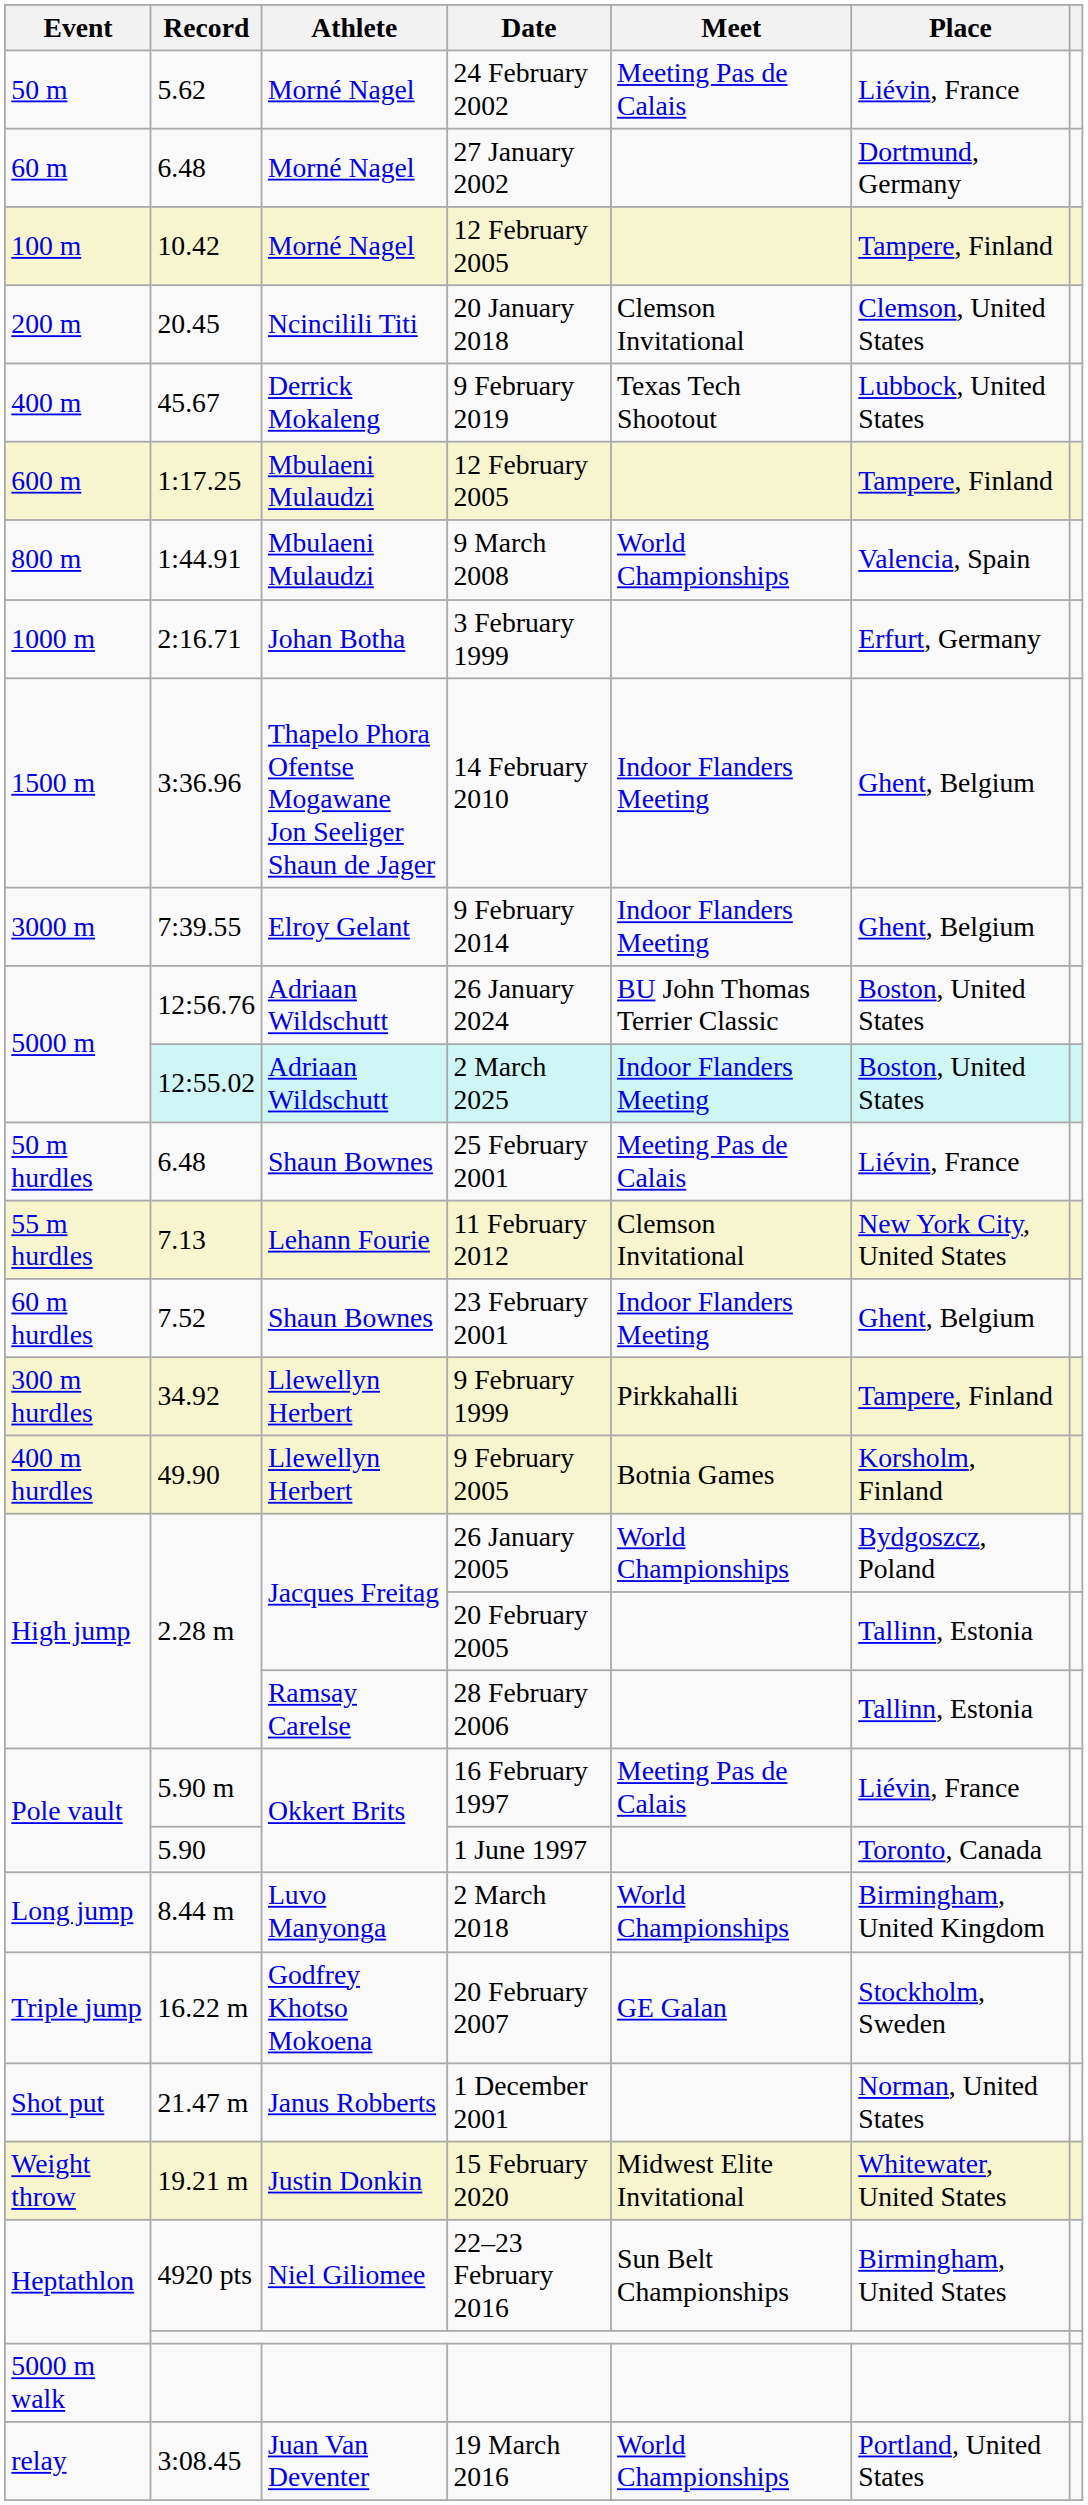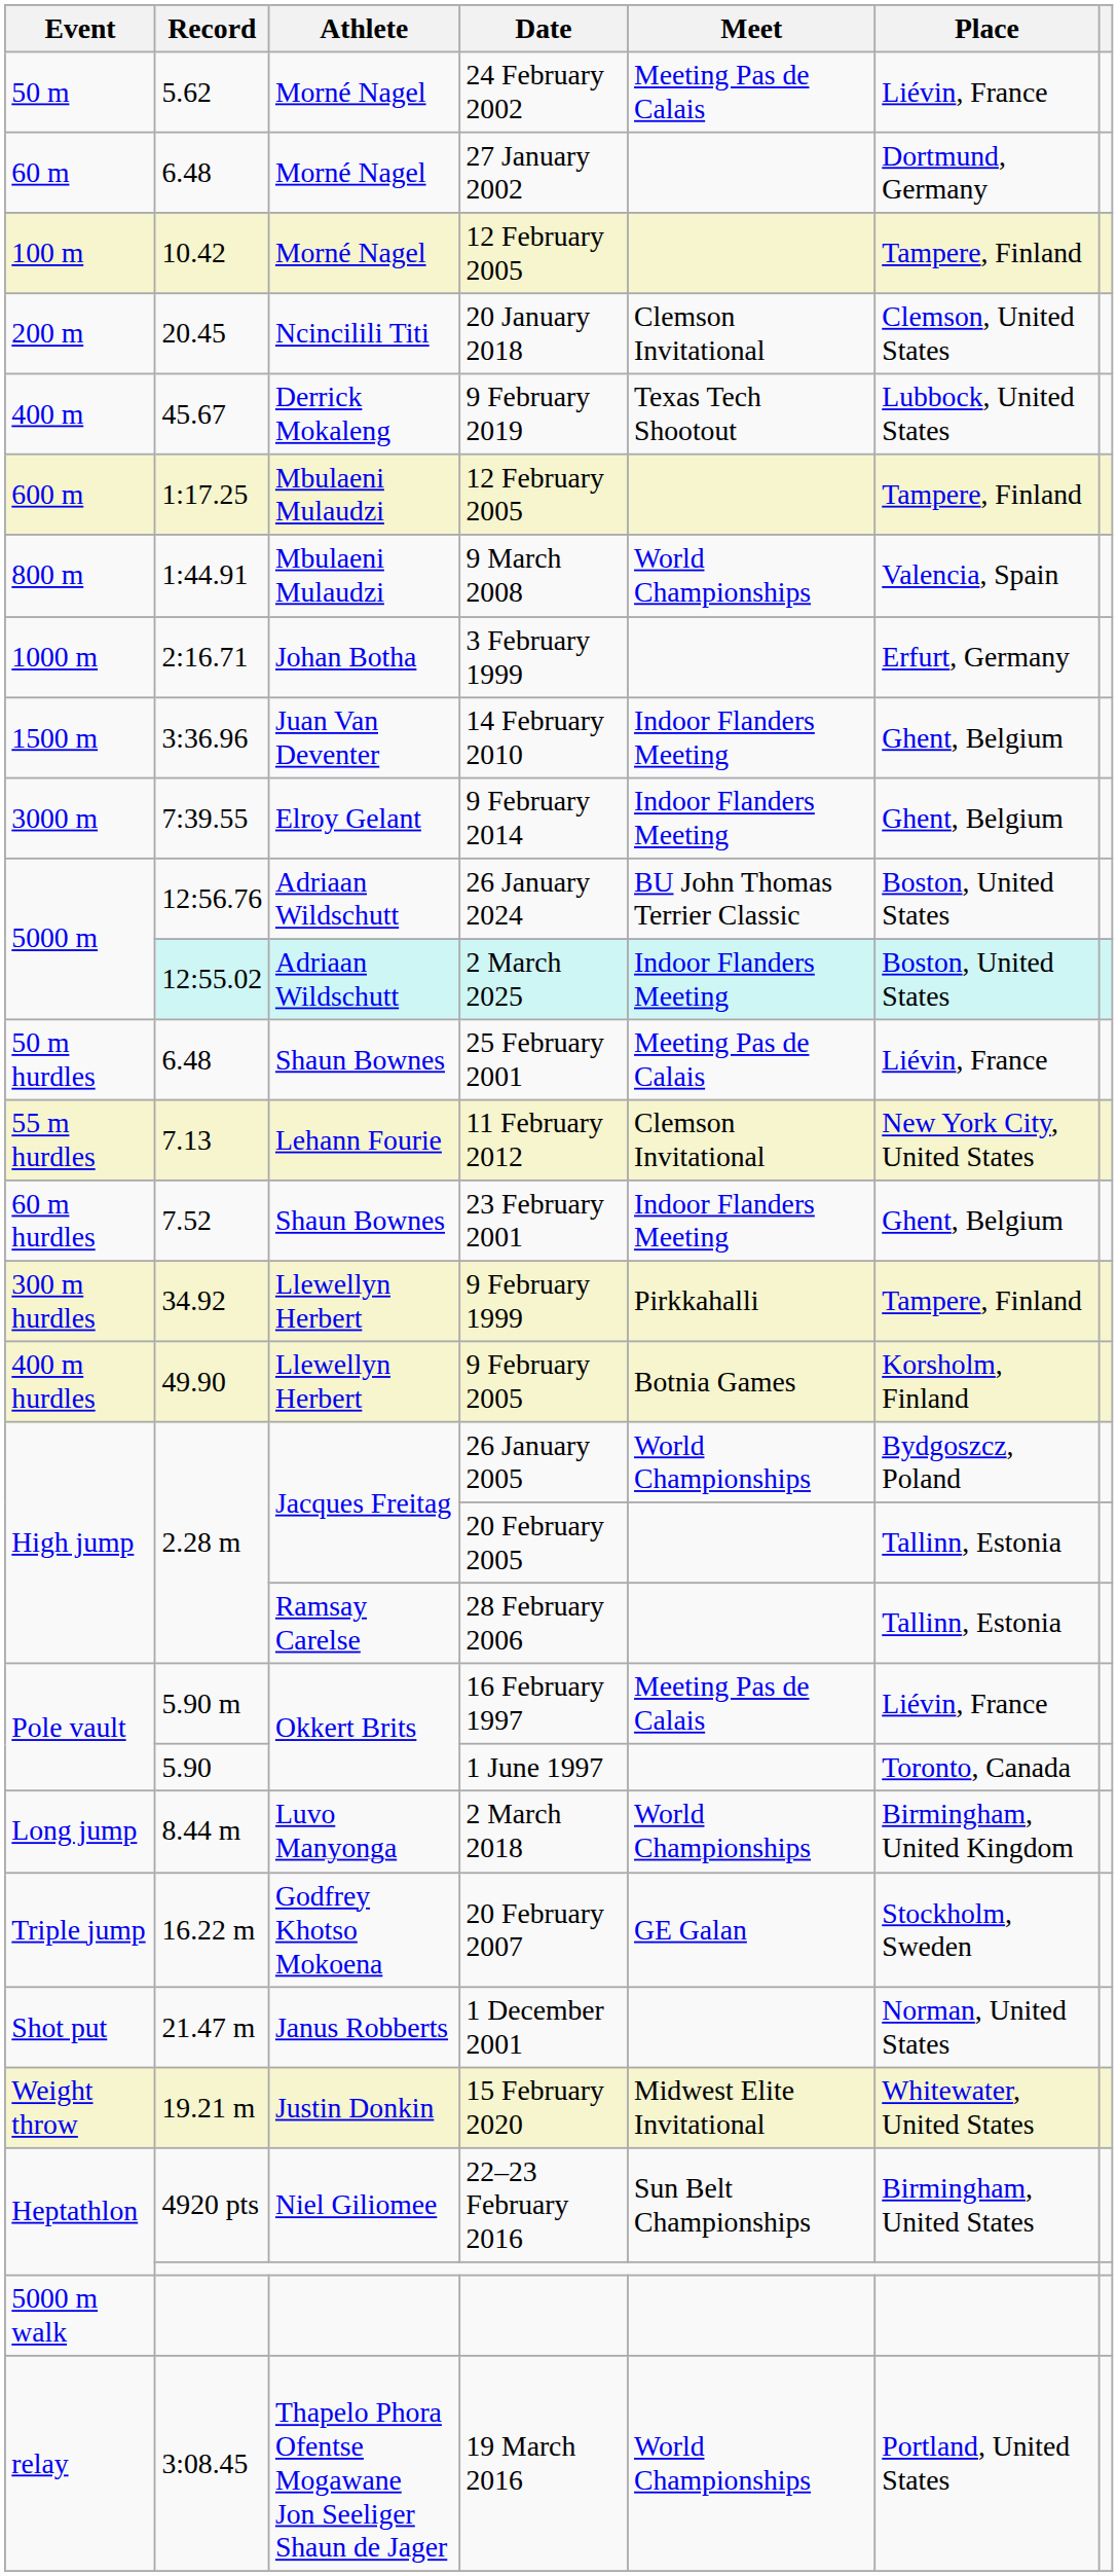14 February 2010 | Athlete: Thapelo Phora Ofentse Mogawane Jon Seeliger Shaun de Jager -> Juan Van Deventer
19 March 2016 | Athlete: Juan Van Deventer -> Thapelo Phora Ofentse Mogawane Jon Seeliger Shaun de Jager
